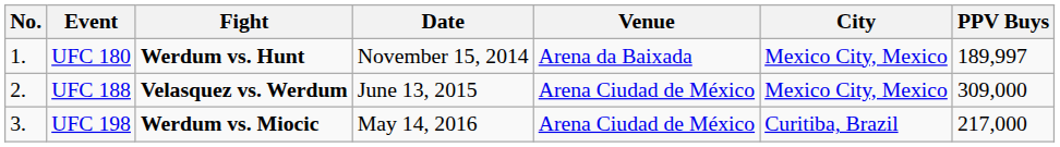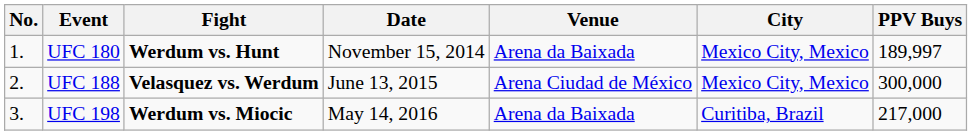UFC 188 | PPV Buys: 309,000 -> 300,000
UFC 198 | Venue: Arena Ciudad de México -> Arena da Baixada
